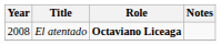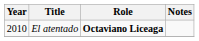El atentado | Year: 2008 -> 2010
